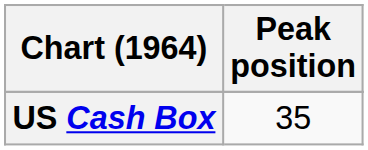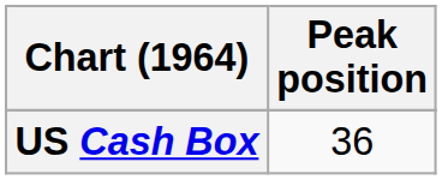US Cash Box | Peak position: 35 -> 36
